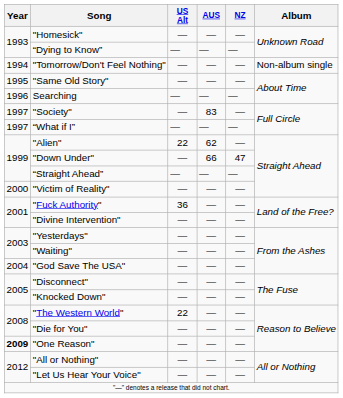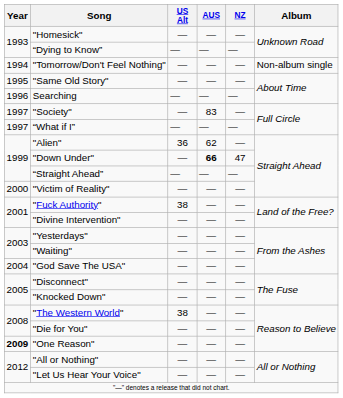"Alien" | US Alt: 22 -> 36
"Down Under" | AUS: normal -> bold
"Fuck Authority" | US Alt: 36 -> 38
"The Western World" | US Alt: 22 -> 38
